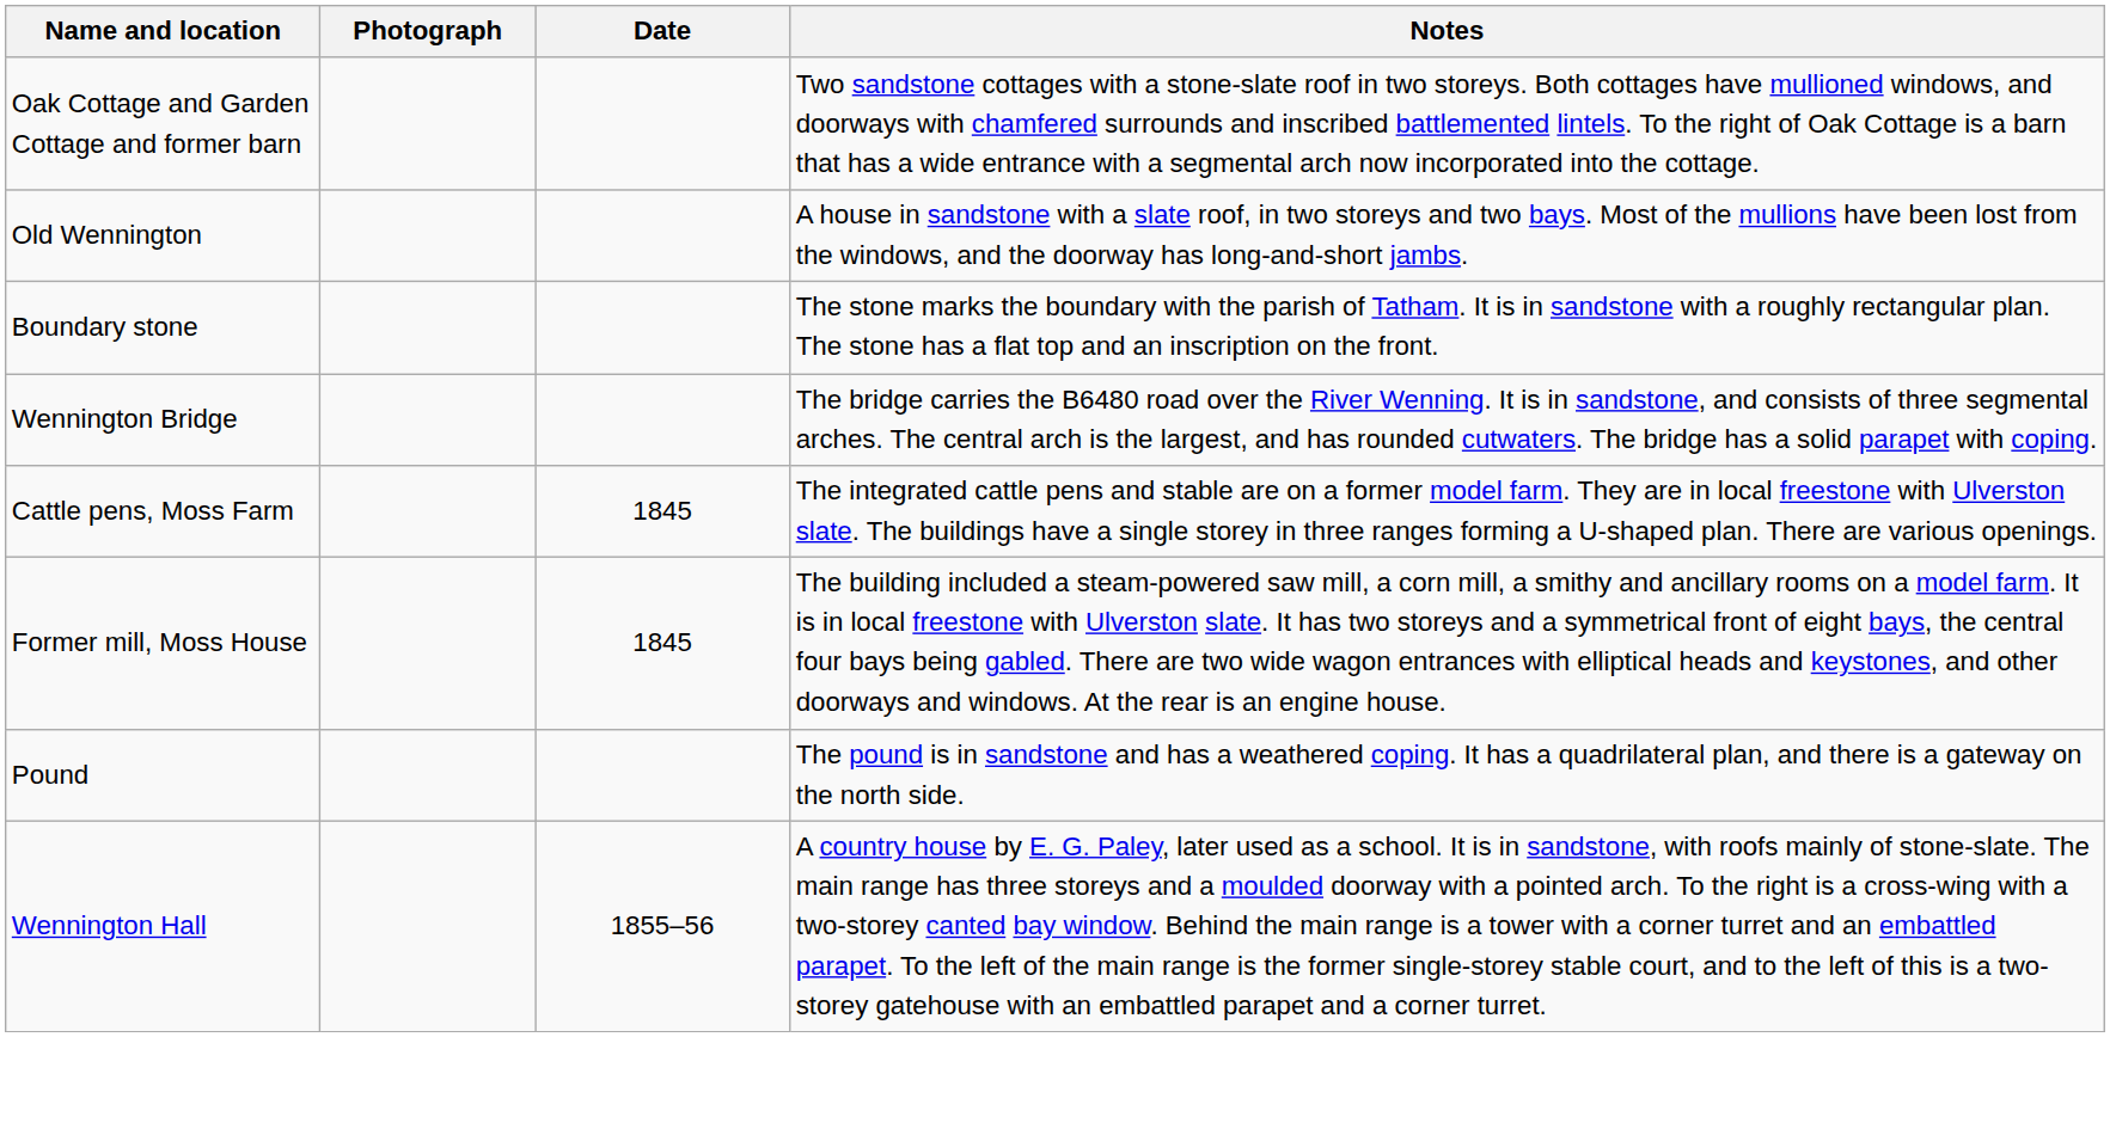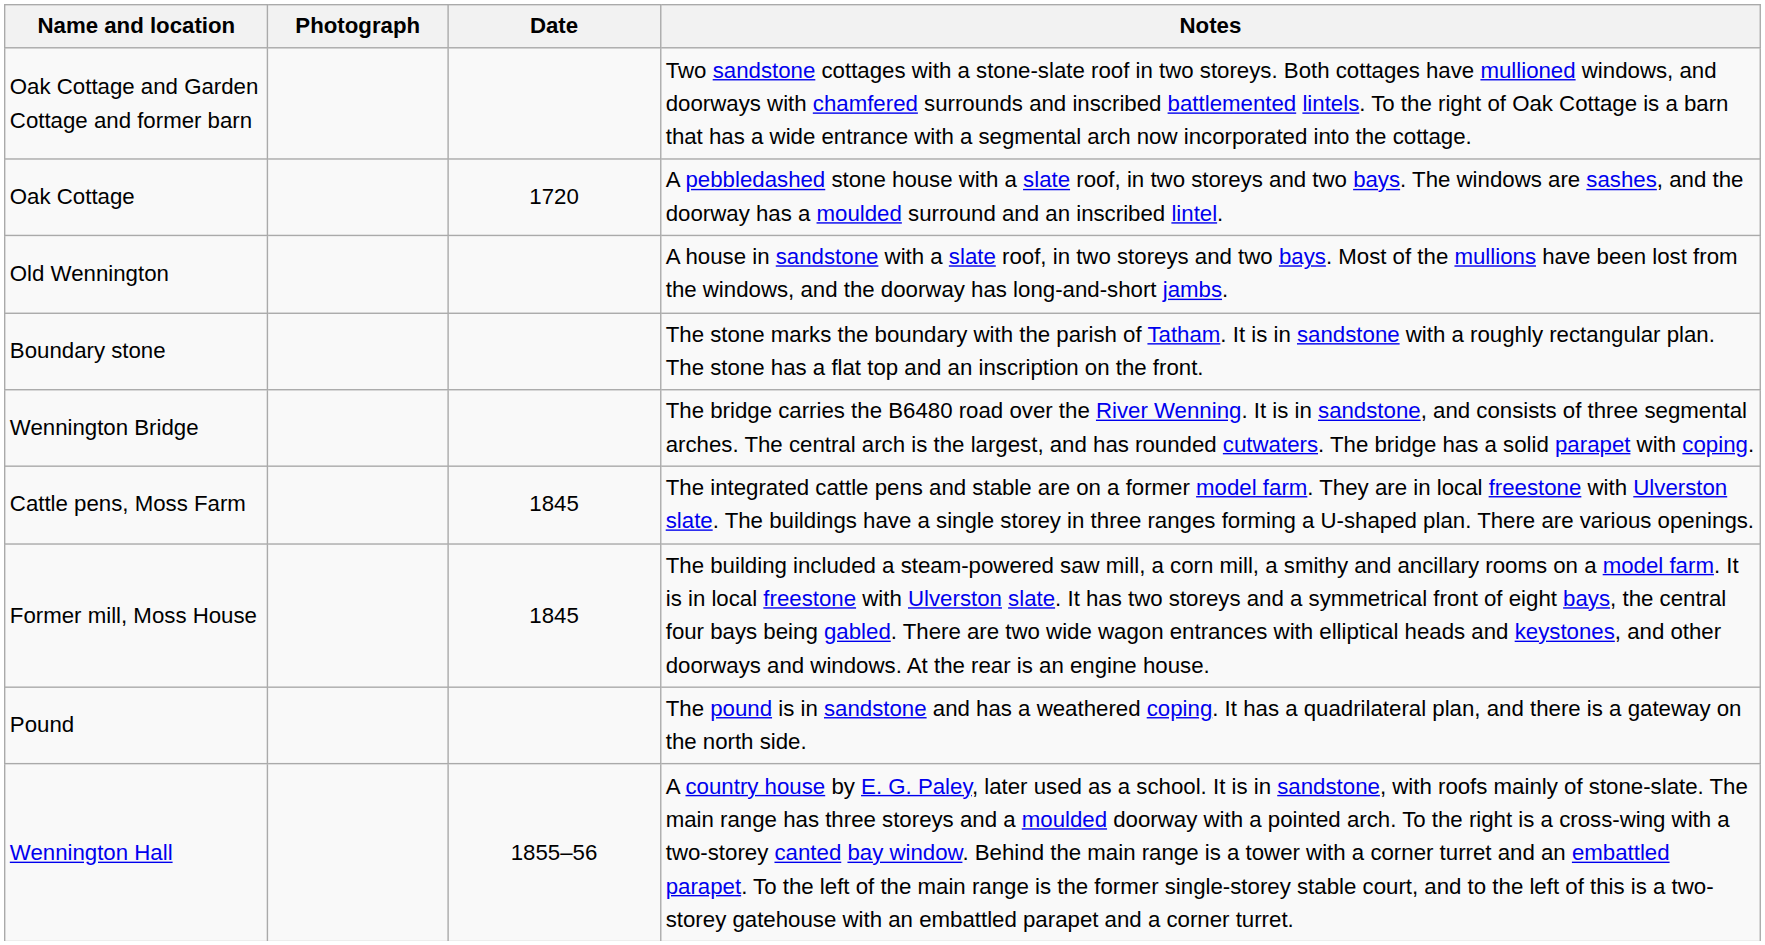+ row: Oak Cottage | 1720 | A pebbledashed stone house with a slate roof, in two storeys and two bays. The windows are sashes, and the doorway has a moulded surround and an inscribed lintel.
